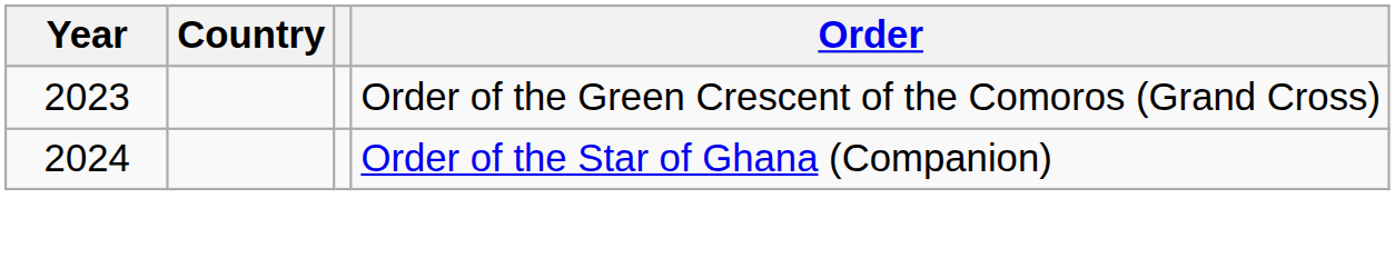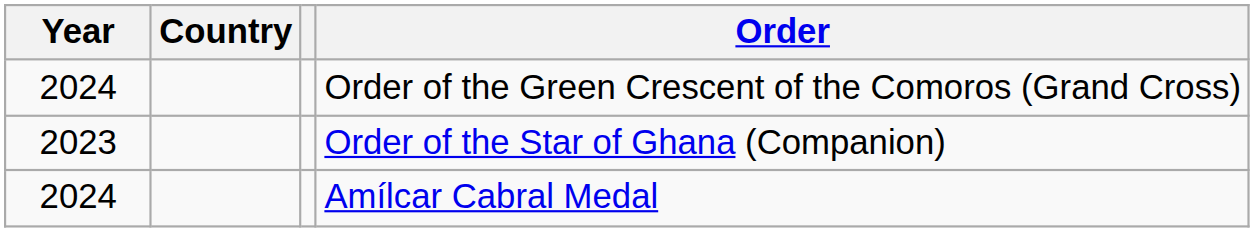Order of the Green Crescent of the Comoros (Grand Cross) | Year: 2023 -> 2024
Order of the Star of Ghana (Companion) | Year: 2024 -> 2023
+ row: 2024 | Amílcar Cabral Medal
